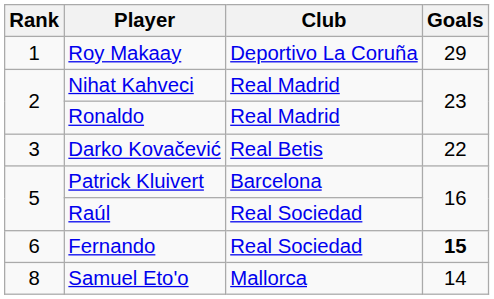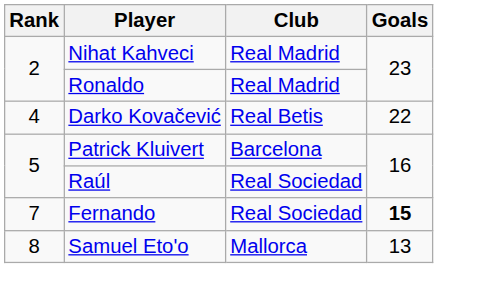- row: 1 | Roy Makaay | Deportivo La Coruña | 29
Darko Kovačević | Rank: 3 -> 4
Fernando | Rank: 6 -> 7
Samuel Eto'o | Goals: 14 -> 13
